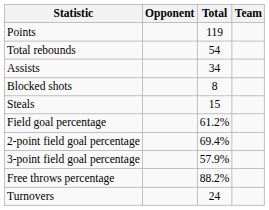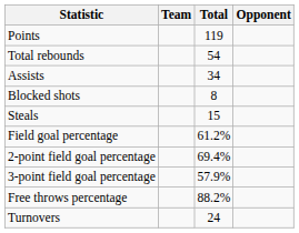columns swapped: Team <-> Opponent
